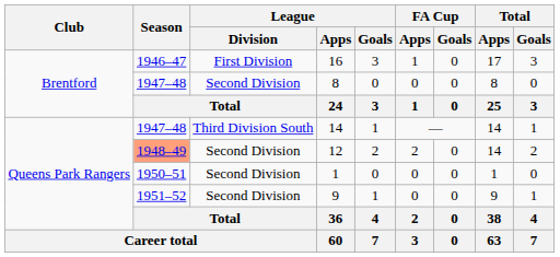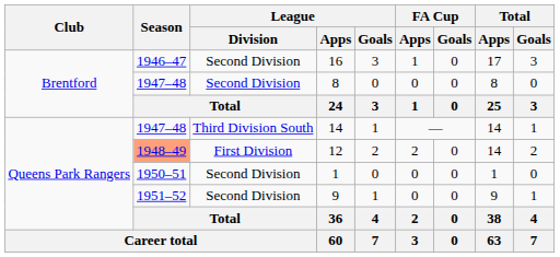16 | League / Division: First Division -> Second Division
12 | League / Division: Second Division -> First Division
